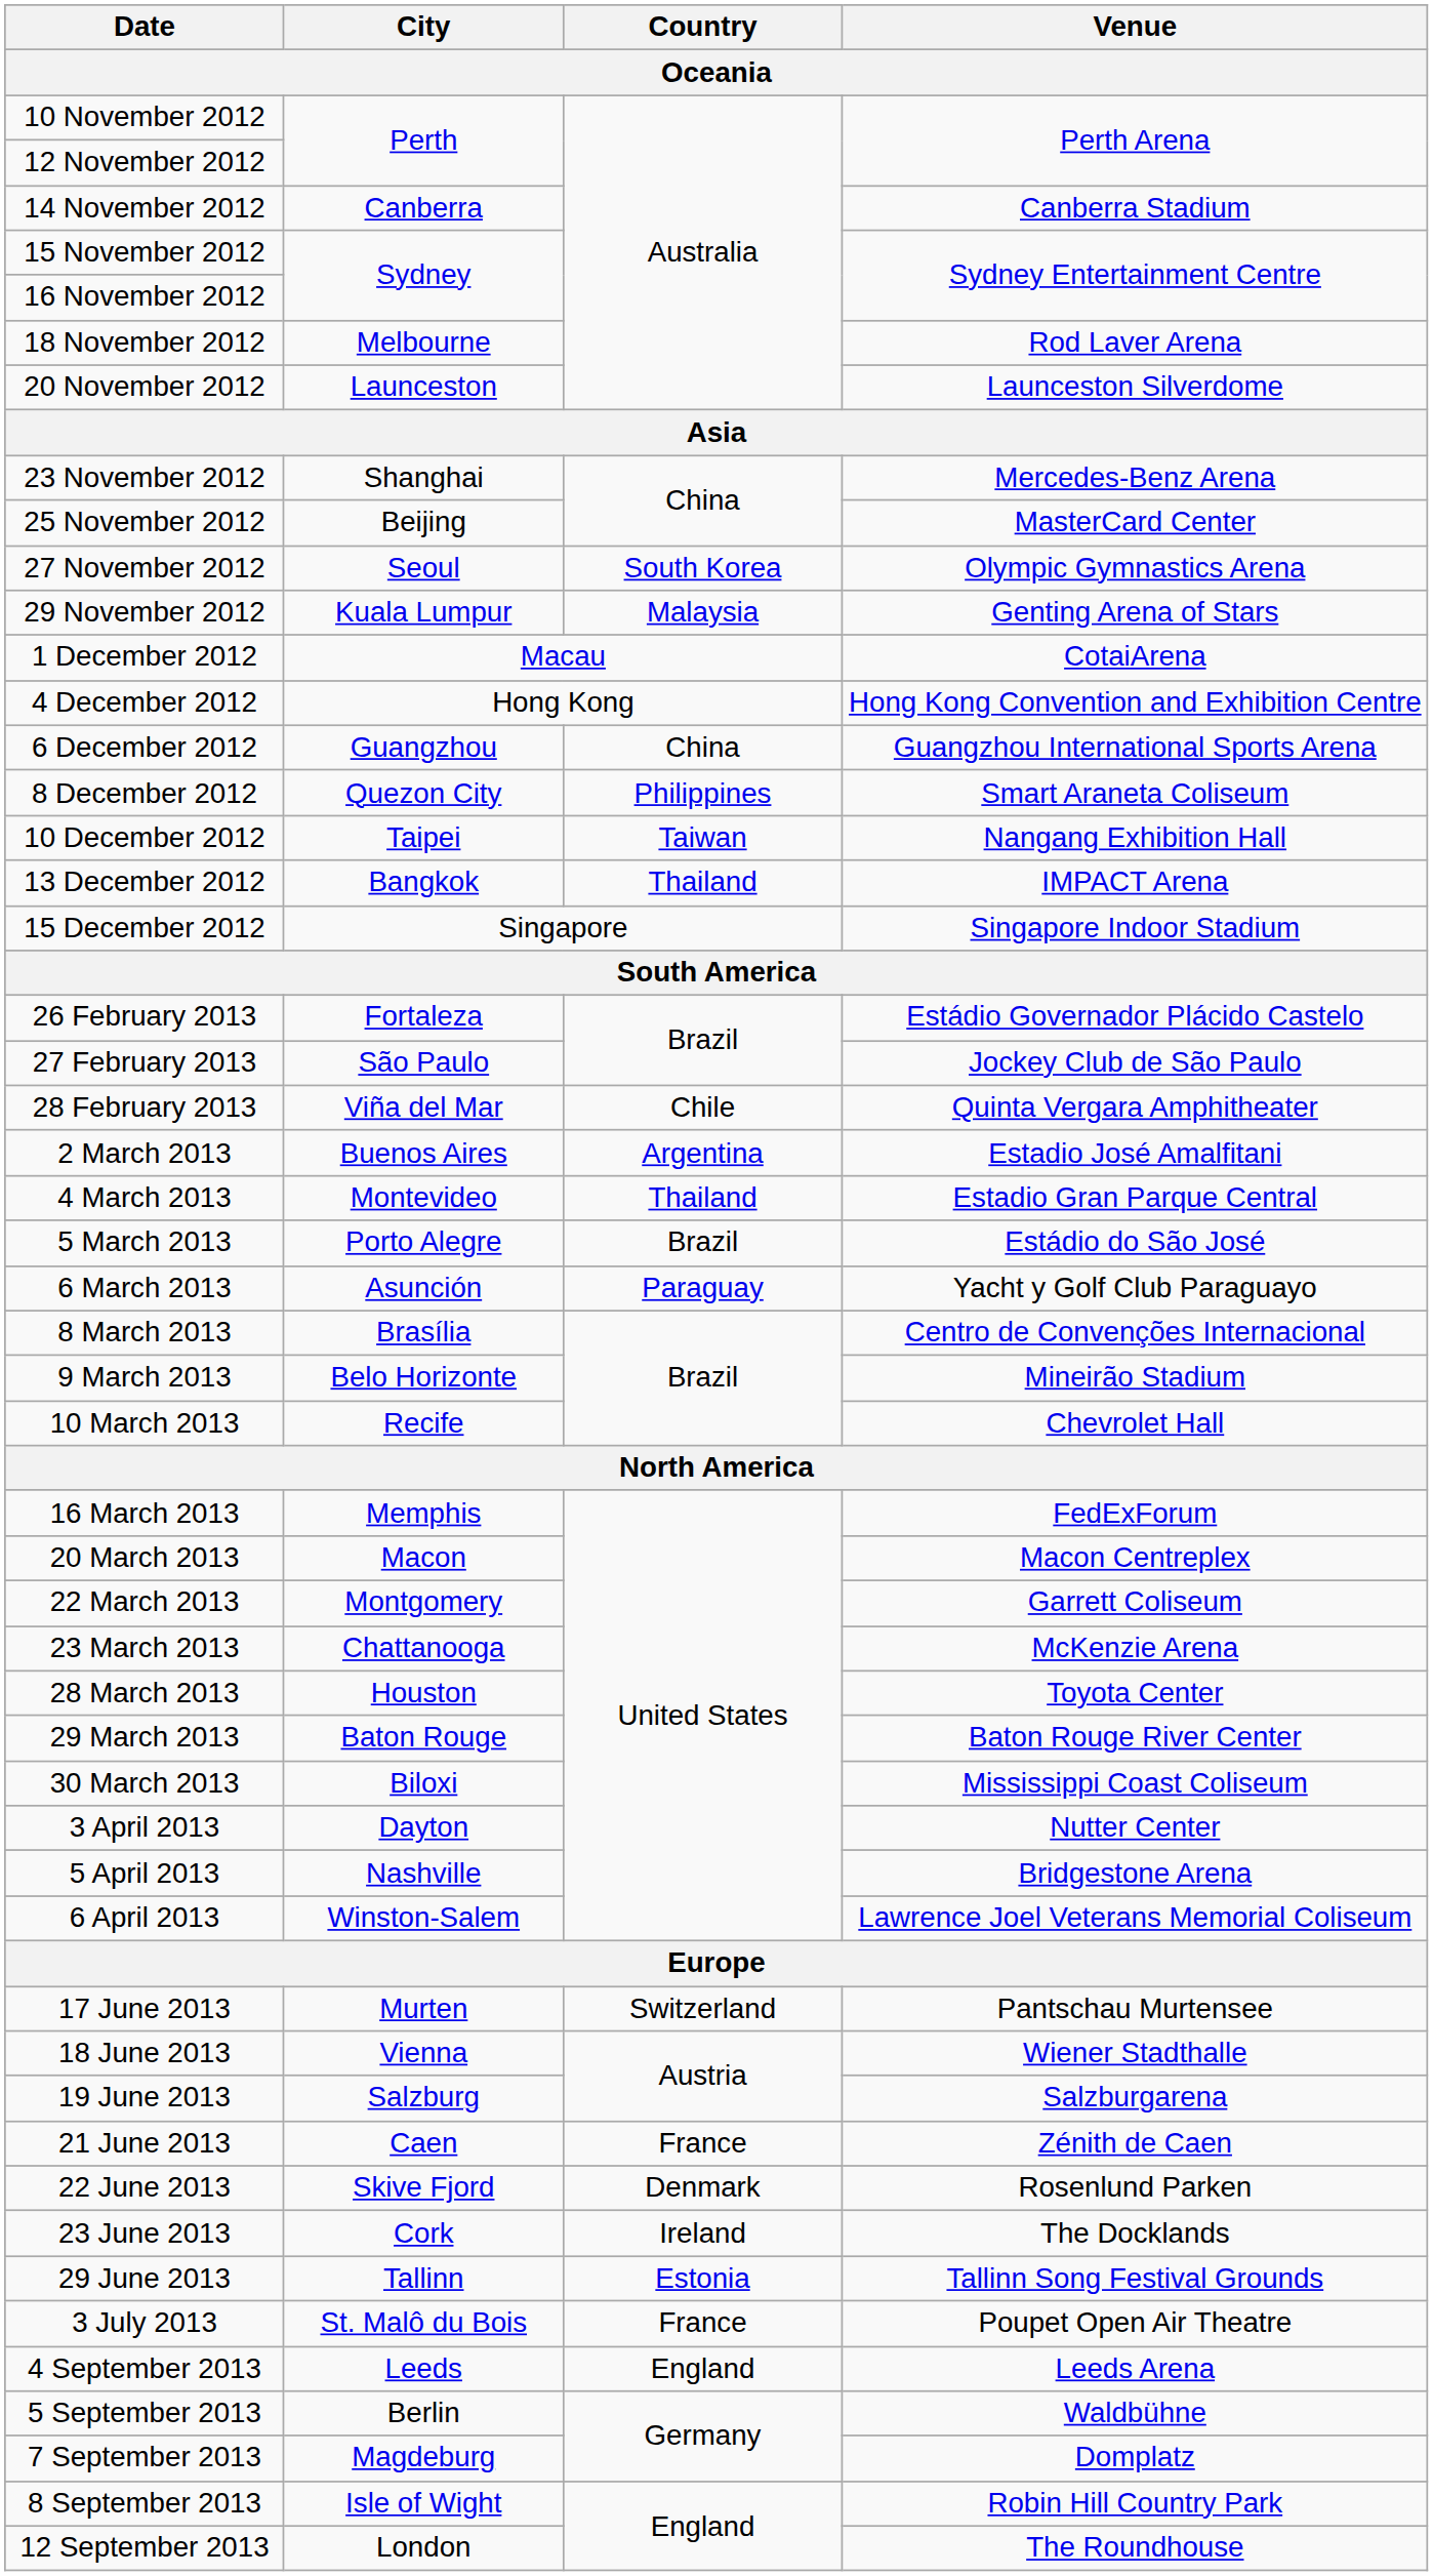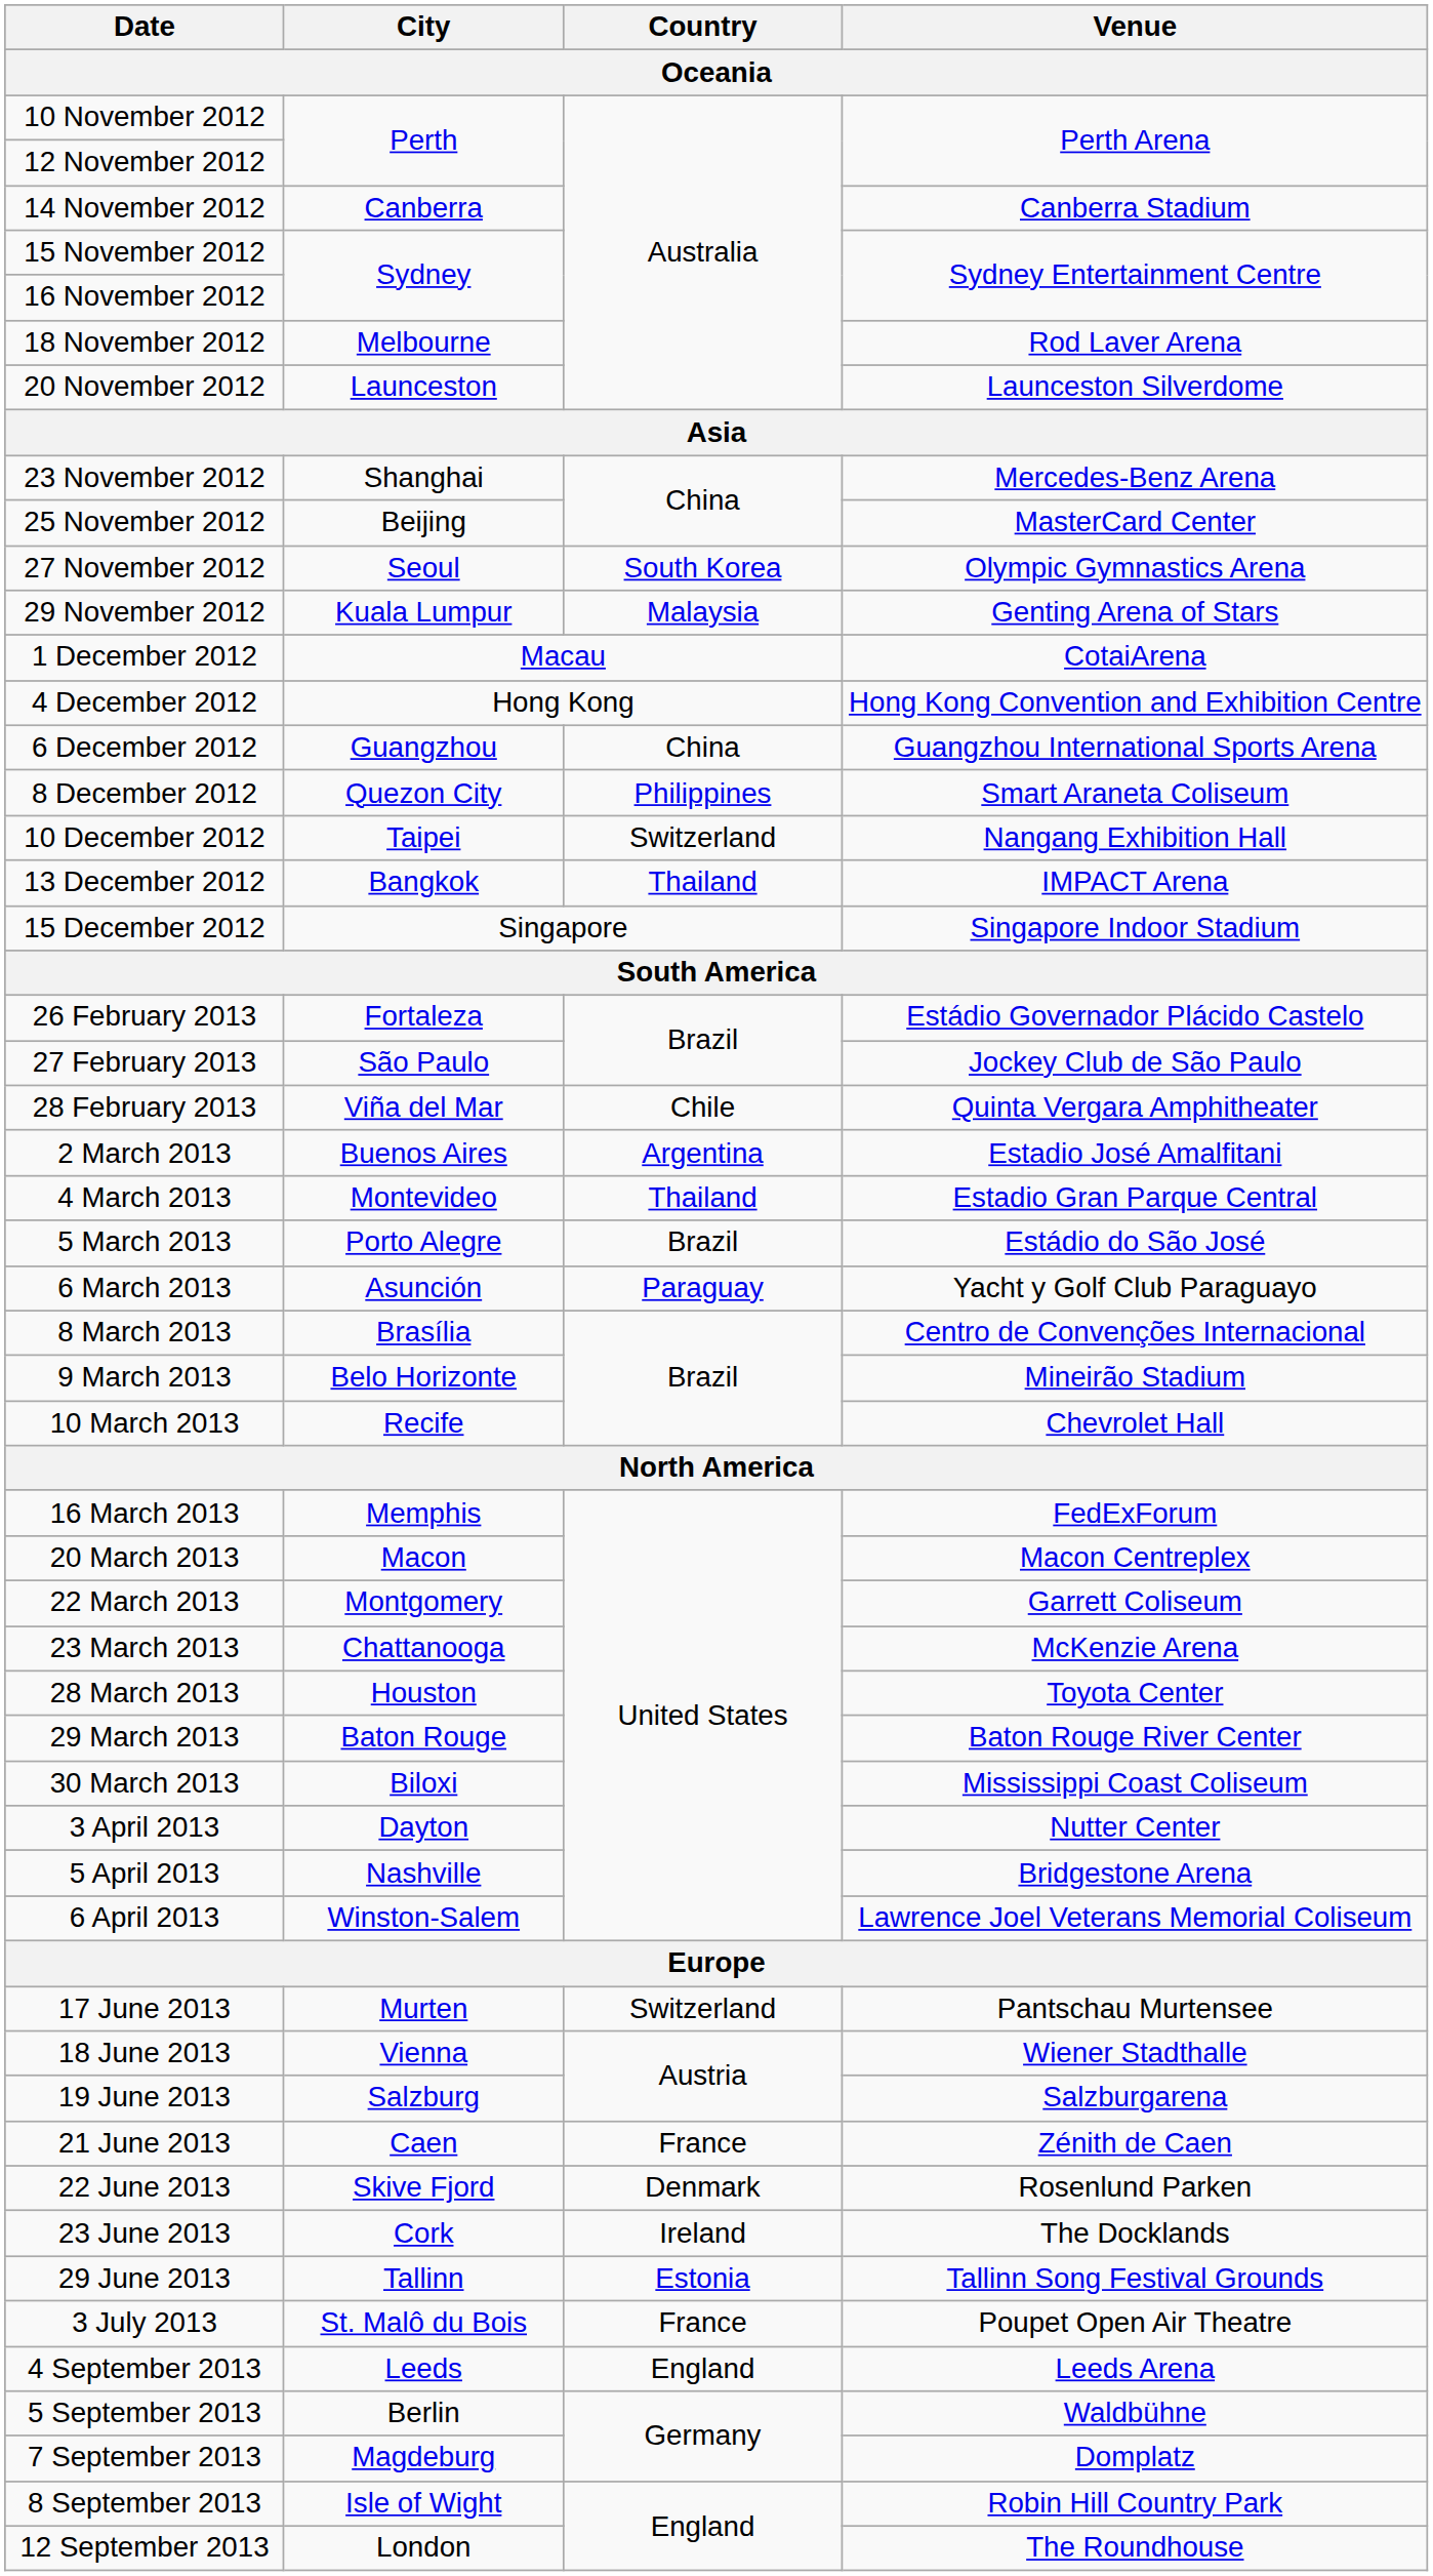10 December 2012 | Country: Taiwan -> Switzerland
